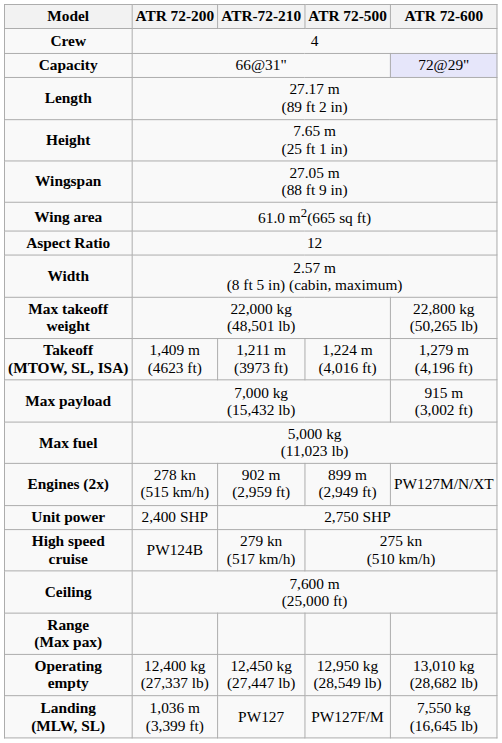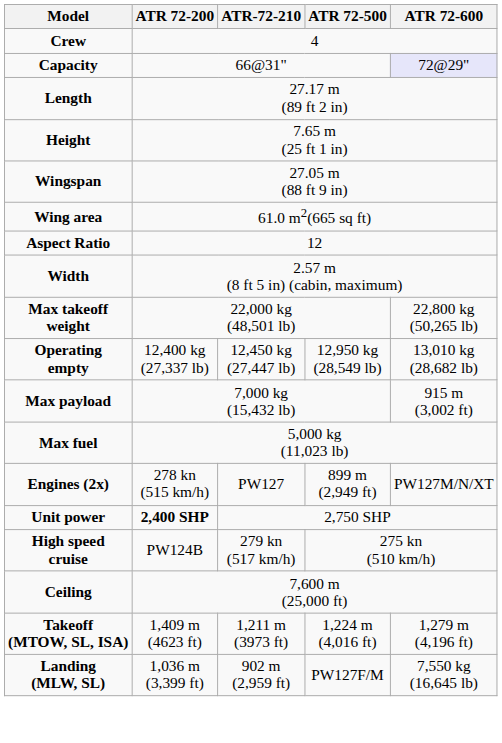rows swapped: Operating empty <-> Takeoff (MTOW, SL, ISA)
Engines (2x) | ATR-72-210: 902 m (2,959 ft) -> PW127
Unit power | ATR 72-200: normal -> bold
- row: Range (Max pax)
Landing (MLW, SL) | ATR-72-210: PW127 -> 902 m (2,959 ft)
